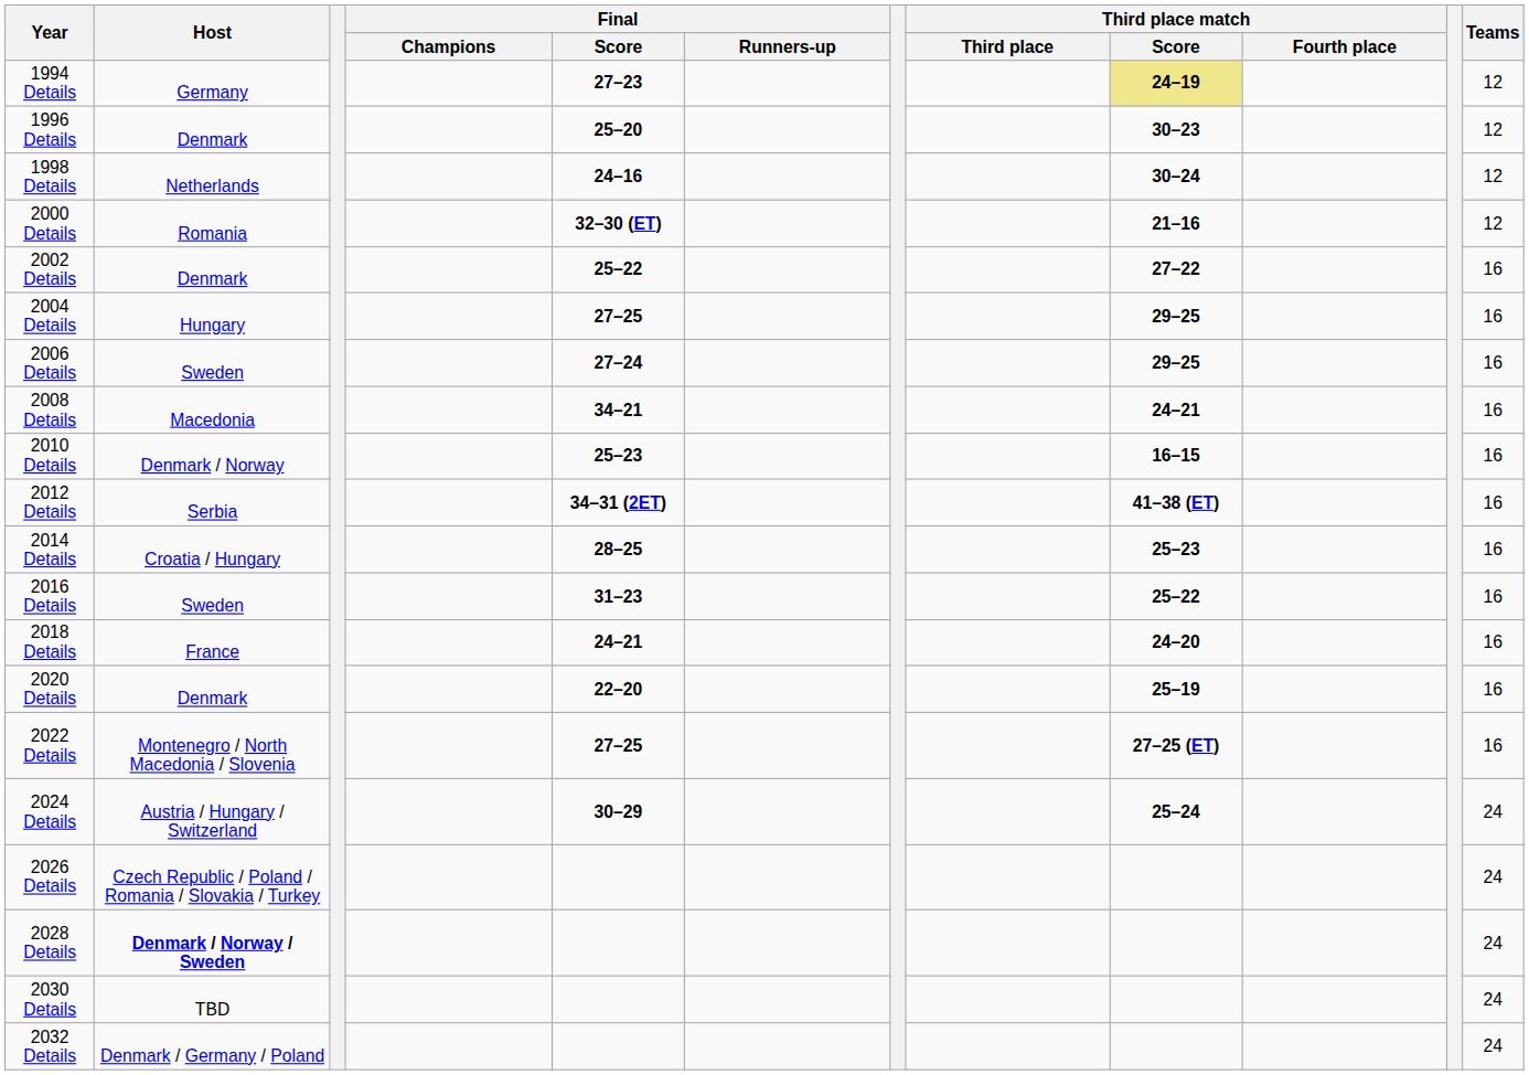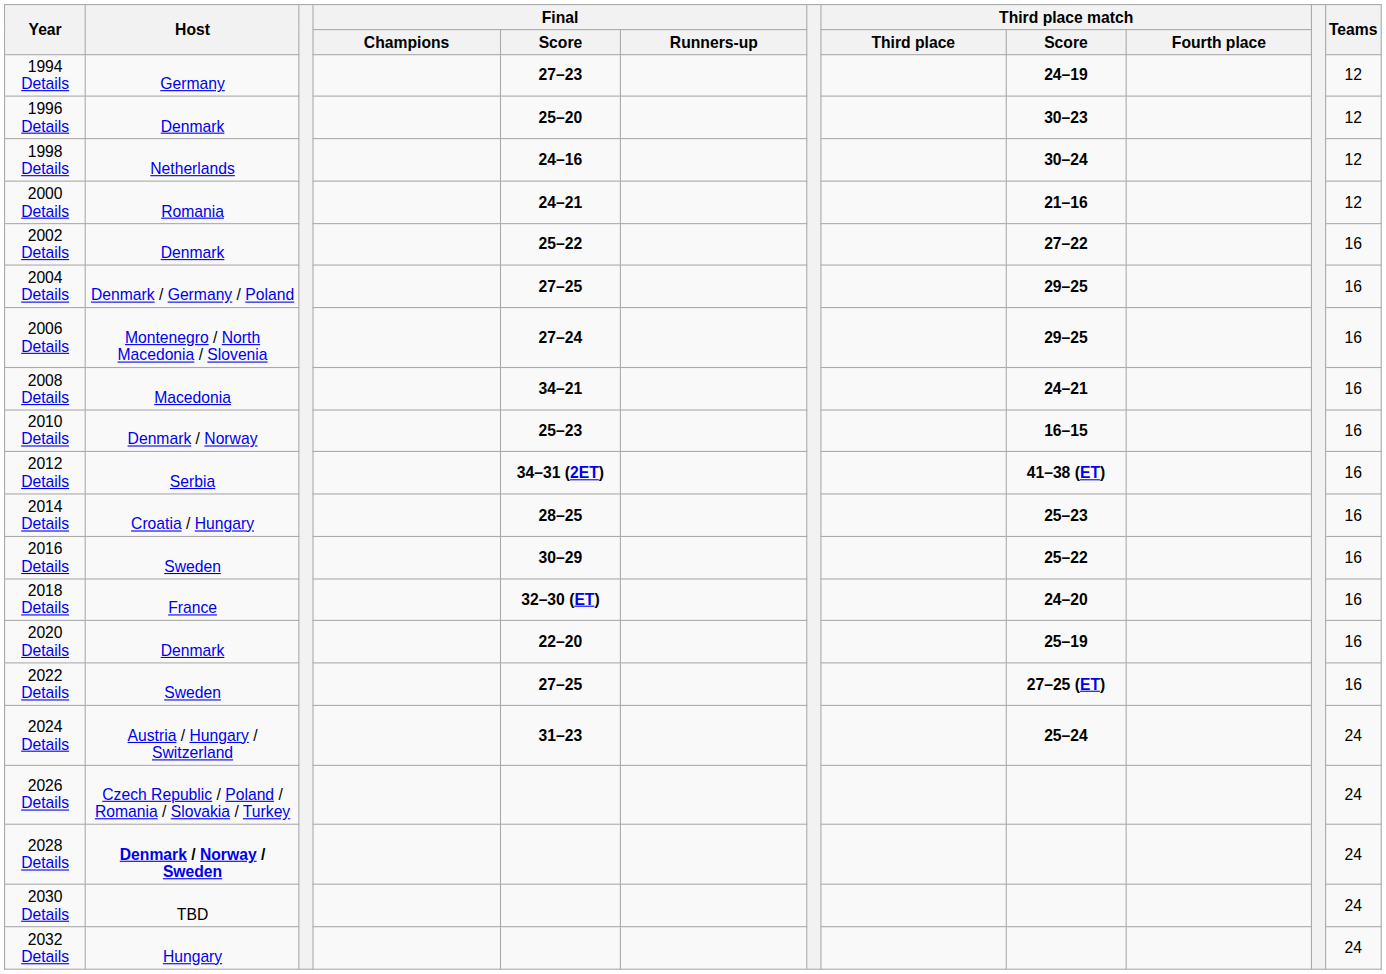1994 Details | Third place match / Score: khaki background -> no background
2000 Details | Final / Score: 32–30 (ET) -> 24–21
2004 Details | Host: Hungary -> Denmark / Germany / Poland
2006 Details | Host: Sweden -> Montenegro / North Macedonia / Slovenia
2016 Details | Final / Score: 31–23 -> 30–29
2018 Details | Final / Score: 24–21 -> 32–30 (ET)
2022 Details | Host: Montenegro / North Macedonia / Slovenia -> Sweden
2024 Details | Final / Score: 30–29 -> 31–23
2032 Details | Host: Denmark / Germany / Poland -> Hungary
